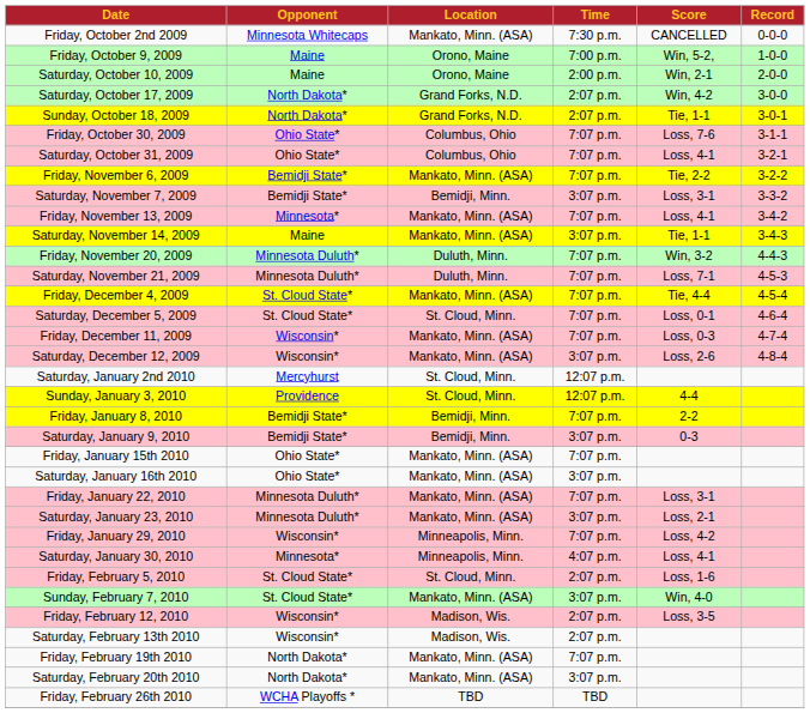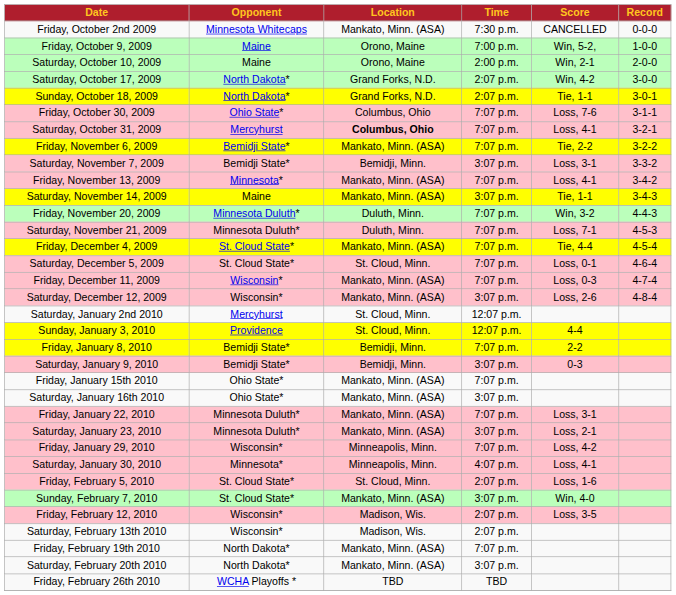Saturday, October 31, 2009 | Opponent: Ohio State* -> Mercyhurst
Saturday, October 31, 2009 | Location: normal -> bold
